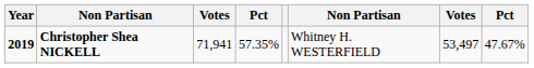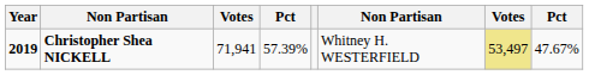Christopher Shea NICKELL | column 4: 57.35% -> 57.39%
Christopher Shea NICKELL | column 7: no background -> khaki background
